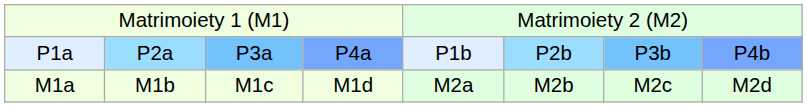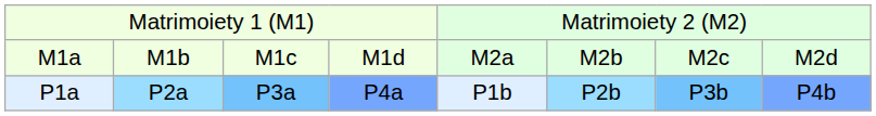rows swapped: M1a <-> P1a
